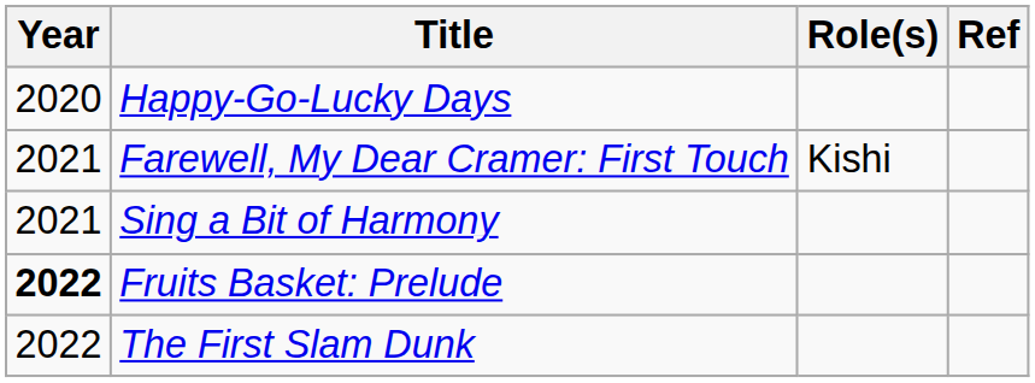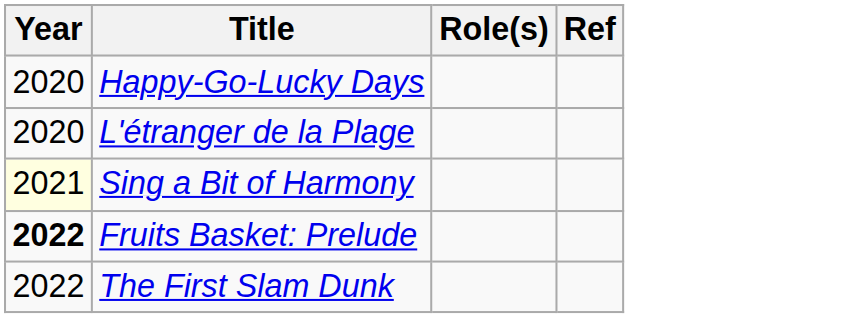+ row: 2020 | L'étranger de la Plage
- row: 2021 | Farewell, My Dear Cramer: First Touch | Kishi
Sing a Bit of Harmony | Year: no background -> lightyellow background
